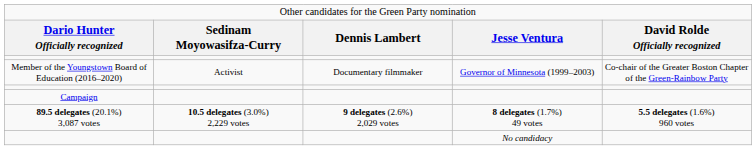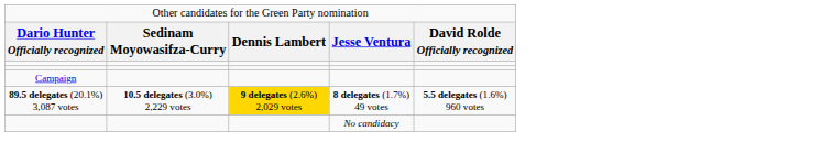- row: Member of the Youngstown Board of Education (2016–2020) | Activist | Documentary filmmaker | Governor of Minnesota (1999–2003) | Co-chair of the Greater Boston Chapter of the Green-Rainbow Party
89.5 delegates (20.1%) 3,087 votes | column 3: no background -> gold background
